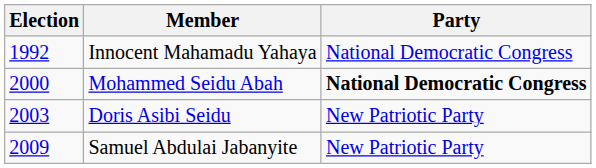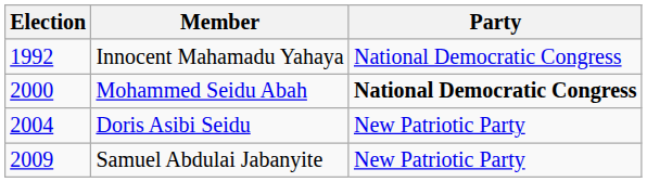Doris Asibi Seidu | Election: 2003 -> 2004
